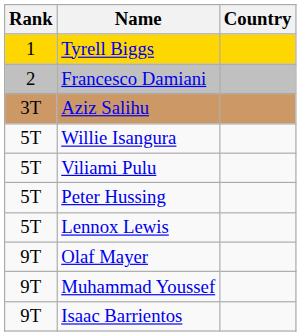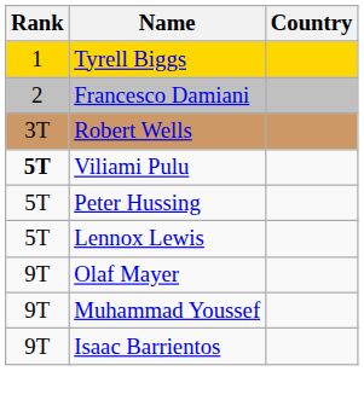+ row: 3T | Robert Wells
- row: 3T | Aziz Salihu
- row: 5T | Willie Isangura
Viliami Pulu | Rank: normal -> bold
